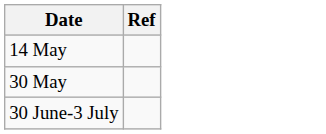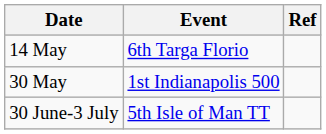+ column: Event | 6th Targa Florio | 1st Indianapolis 500 | 5th Isle of Man TT
